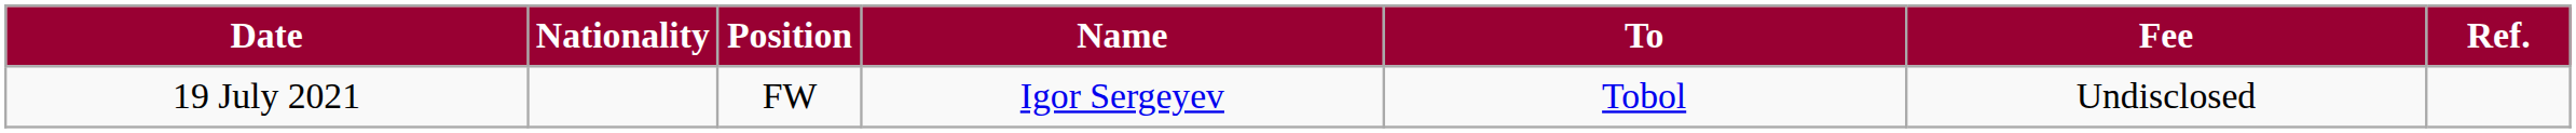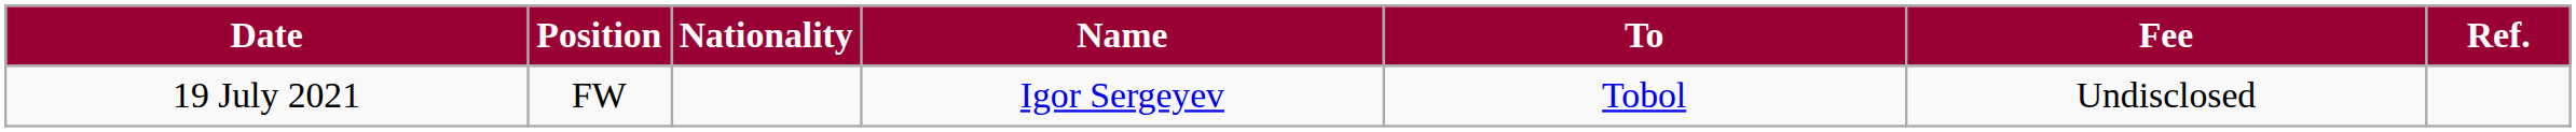columns swapped: Position <-> Nationality
